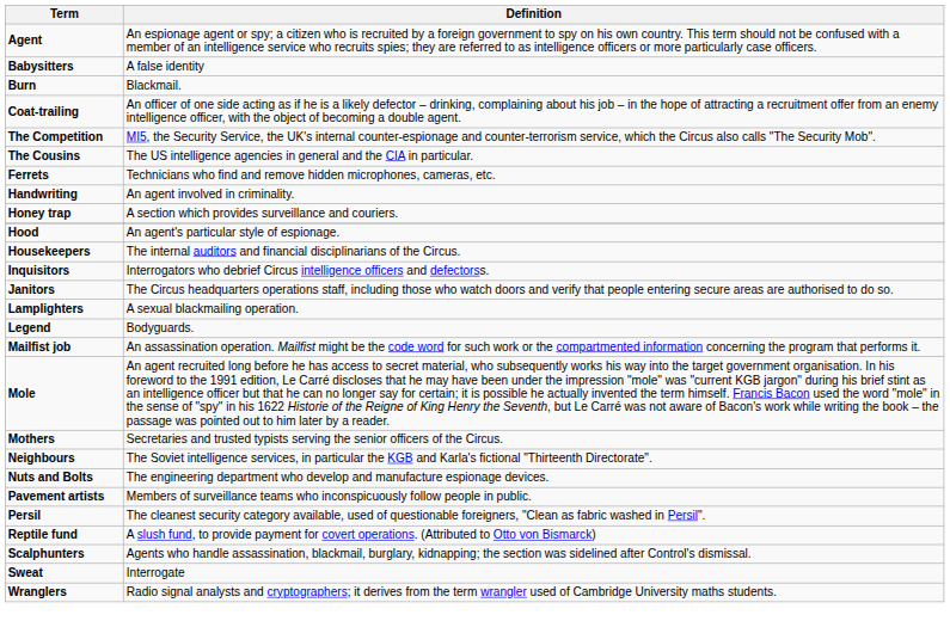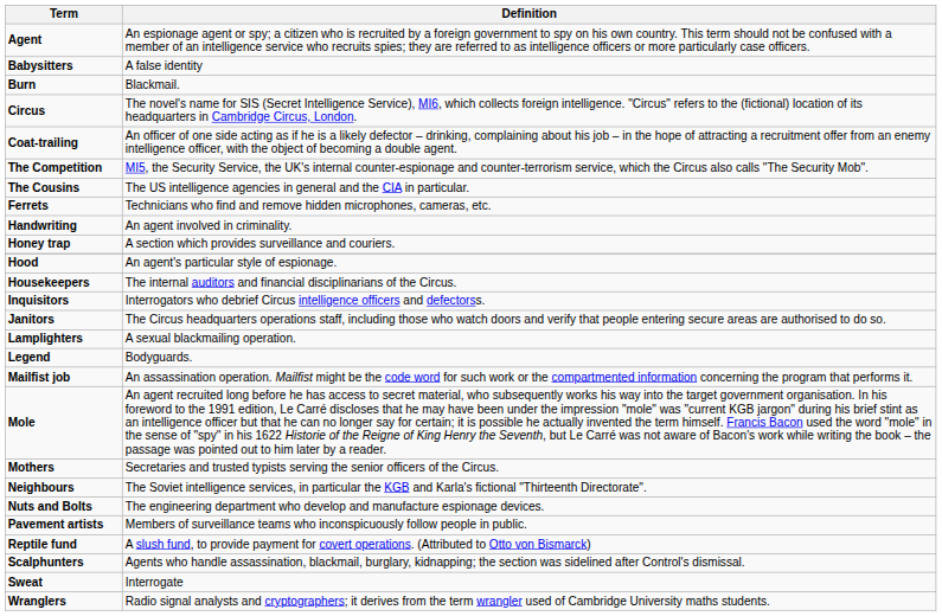+ row: Circus | The novel's name for SIS (Secret Intelligence Service), MI6, which collects foreign intelligence. "Circus" refers to the (fictional) location of its headquarters in Cambridge Circus, London.
- row: Persil | The cleanest security category available, used of questionable foreigners, "Clean as fabric washed in Persil".
